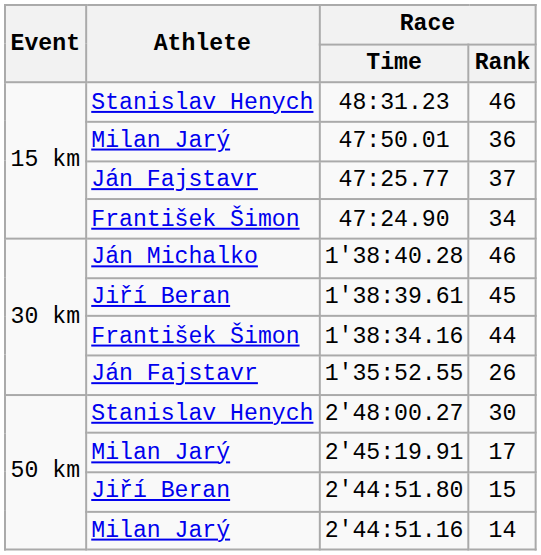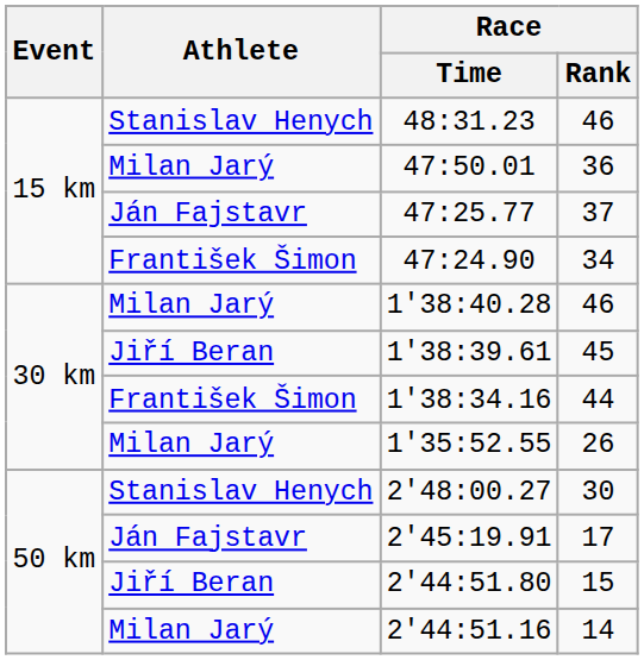1'38:40.28 | Athlete: Ján Michalko -> Milan Jarý
1'35:52.55 | Athlete: Ján Fajstavr -> Milan Jarý
2'45:19.91 | Athlete: Milan Jarý -> Ján Fajstavr
